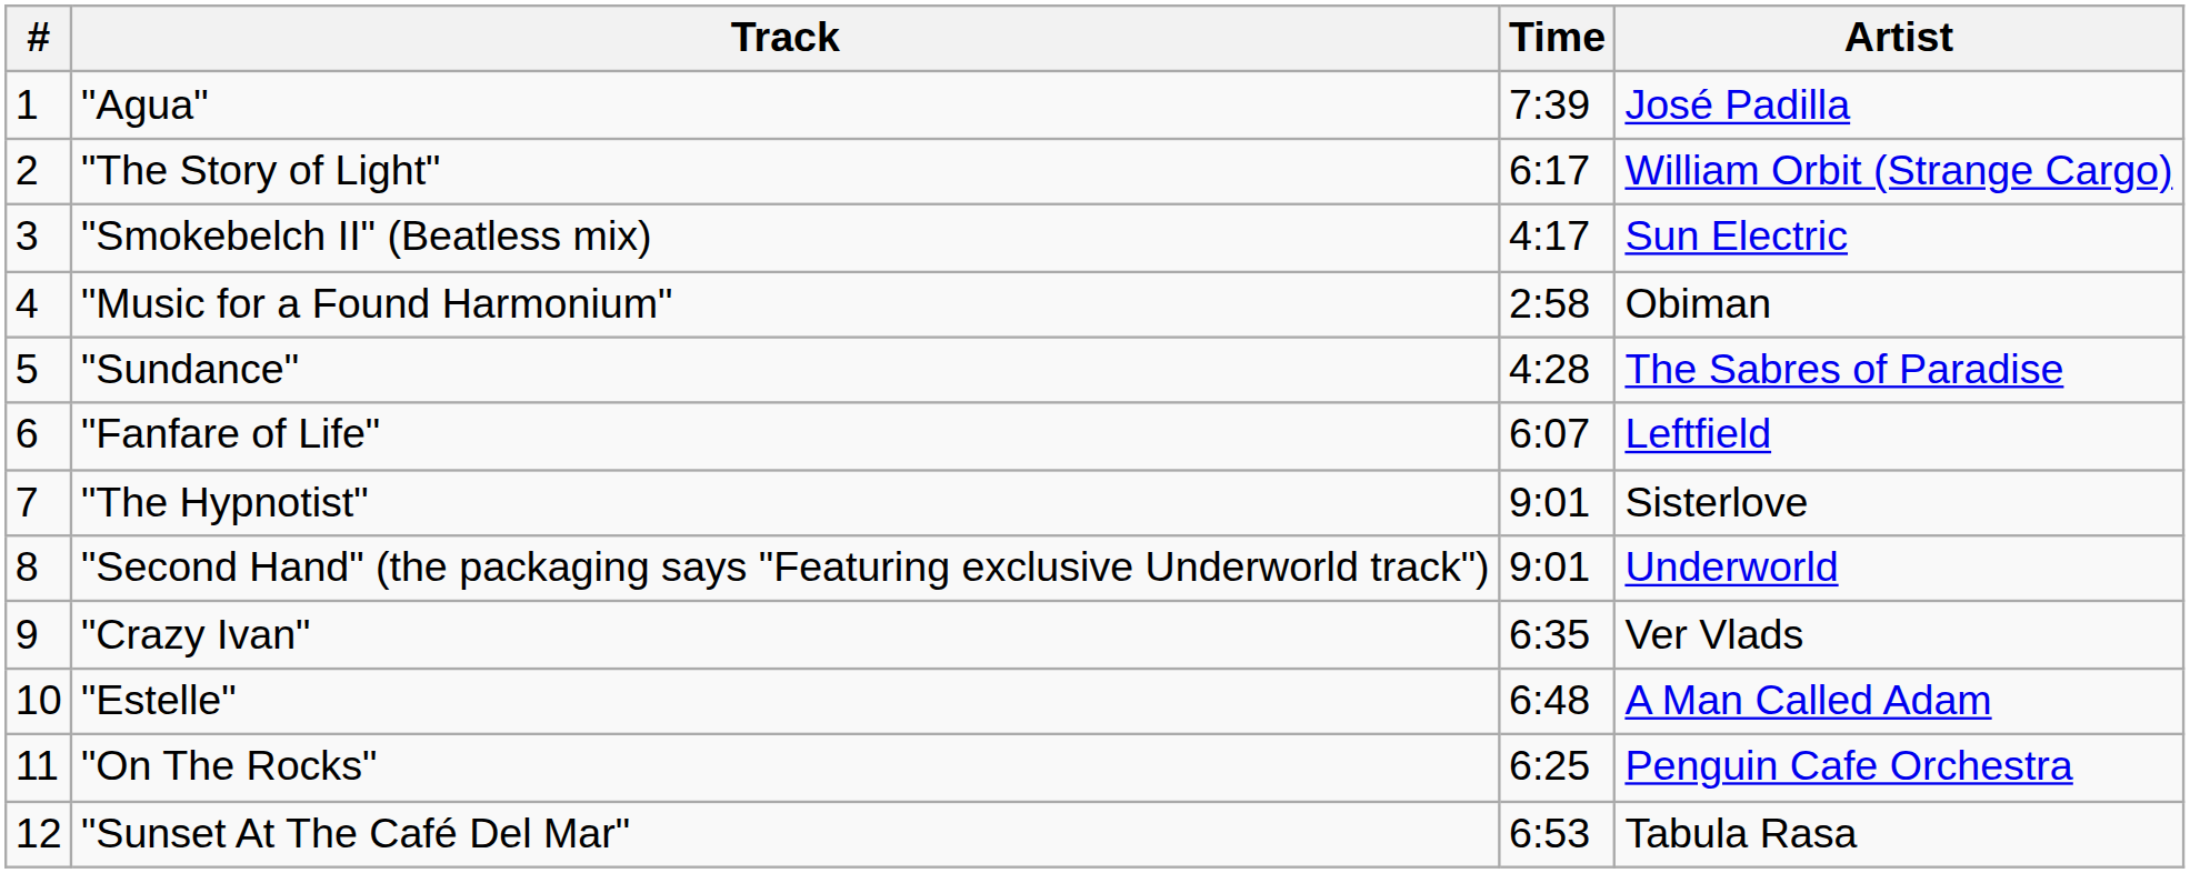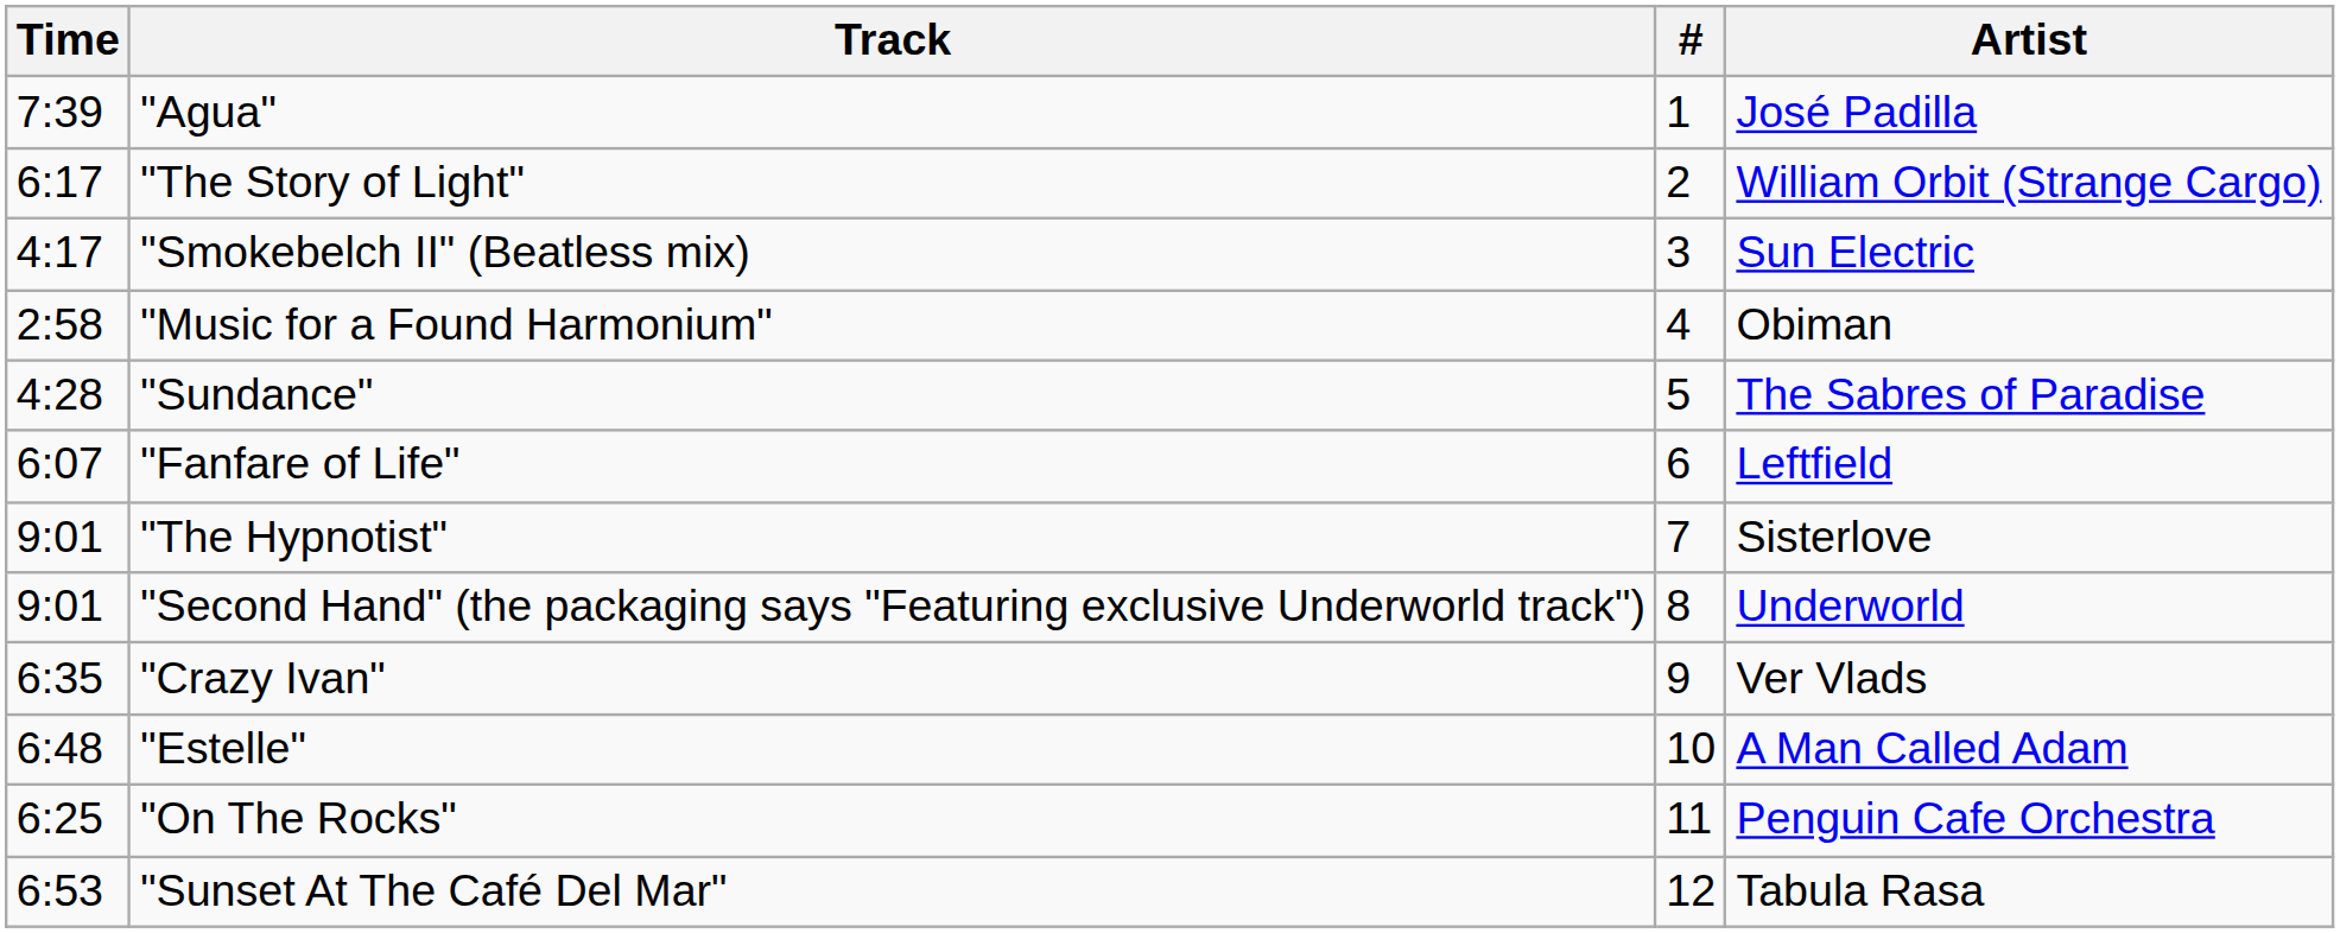columns swapped: # <-> Time
